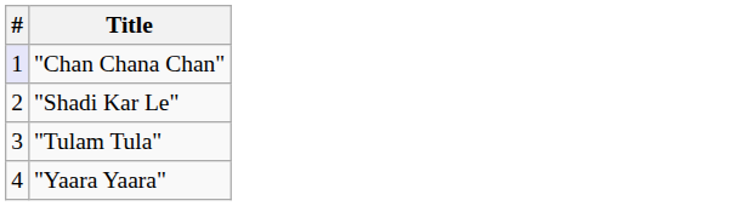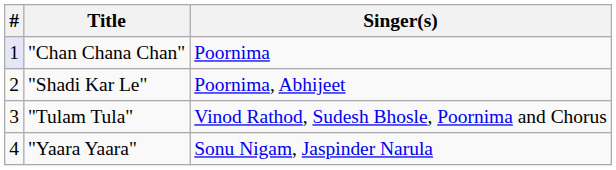+ column: Singer(s) | Poornima | Poornima, Abhijeet | Vinod Rathod, Sudesh Bhosle, Poornima and Chorus | Sonu Nigam, Jaspinder Narula
